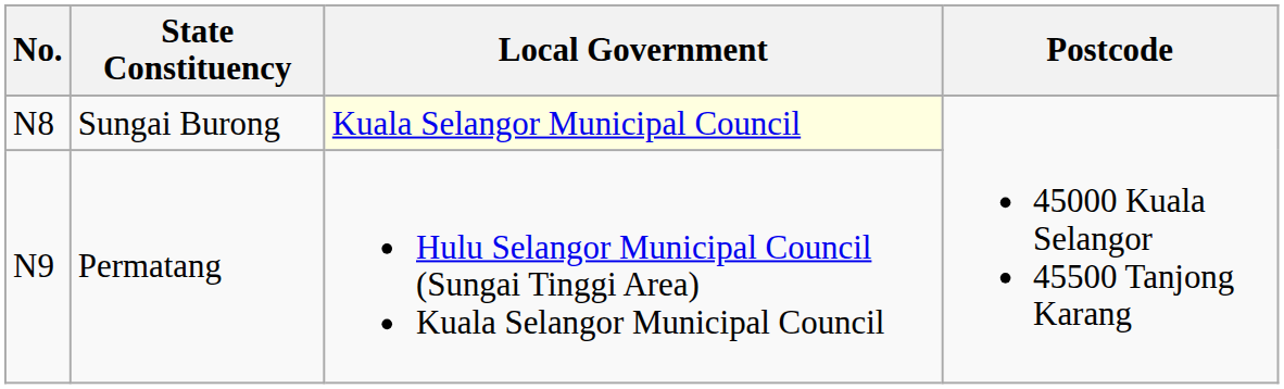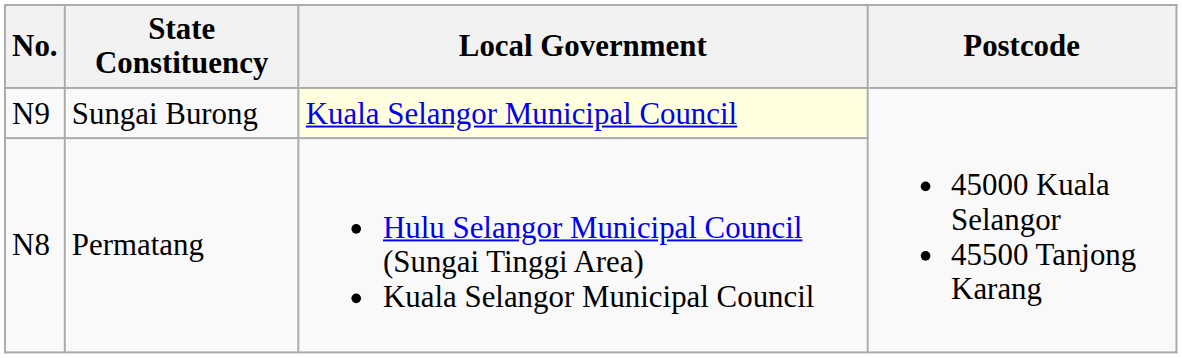Sungai Burong | No.: N8 -> N9
Permatang | No.: N9 -> N8
